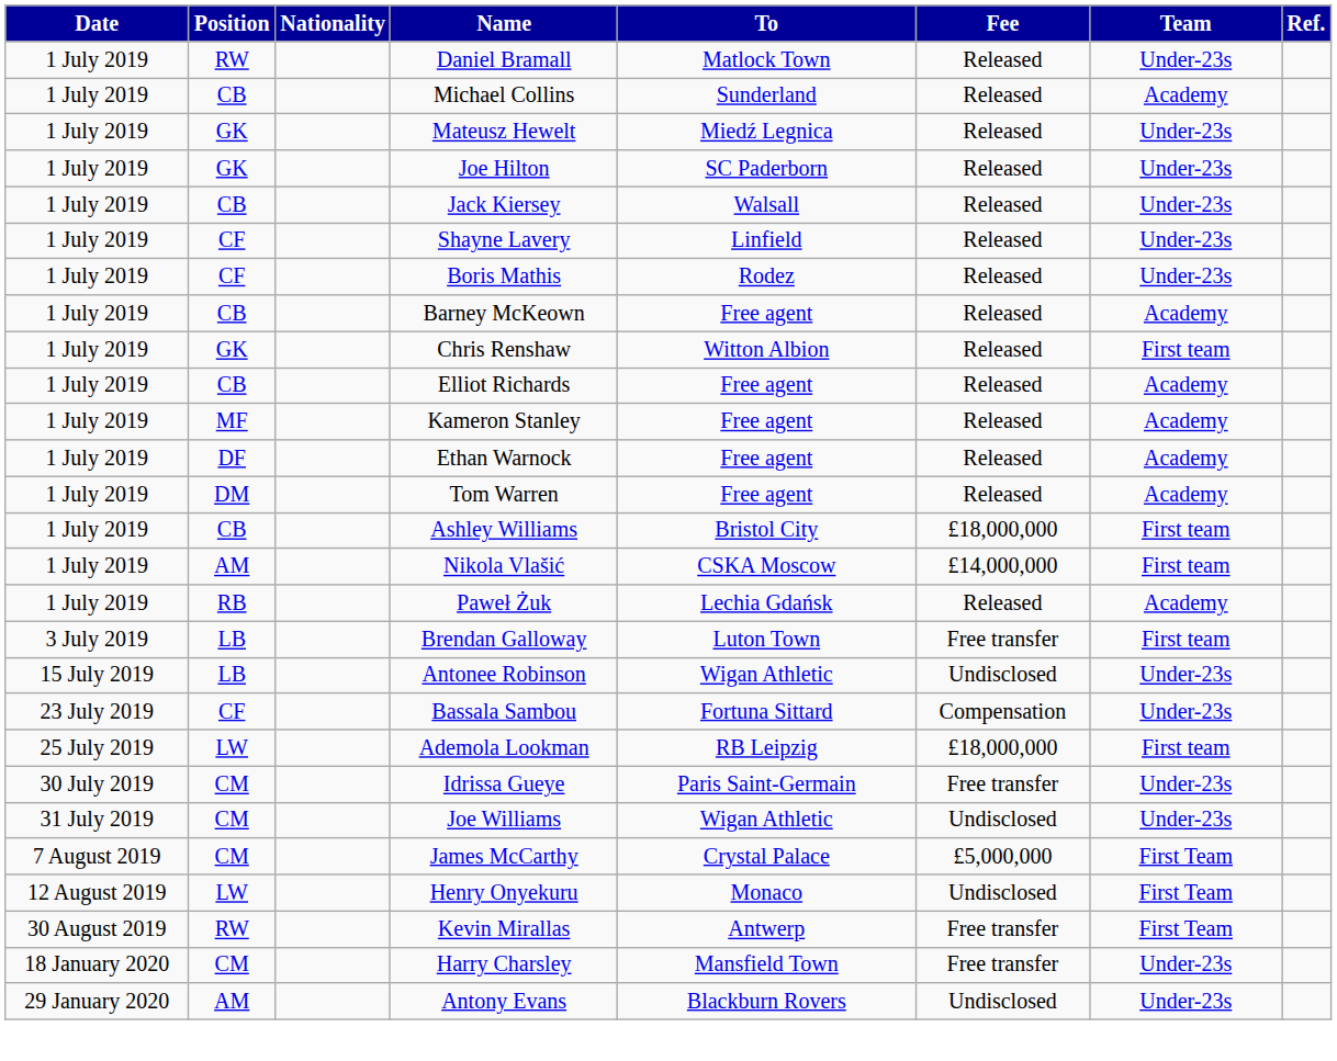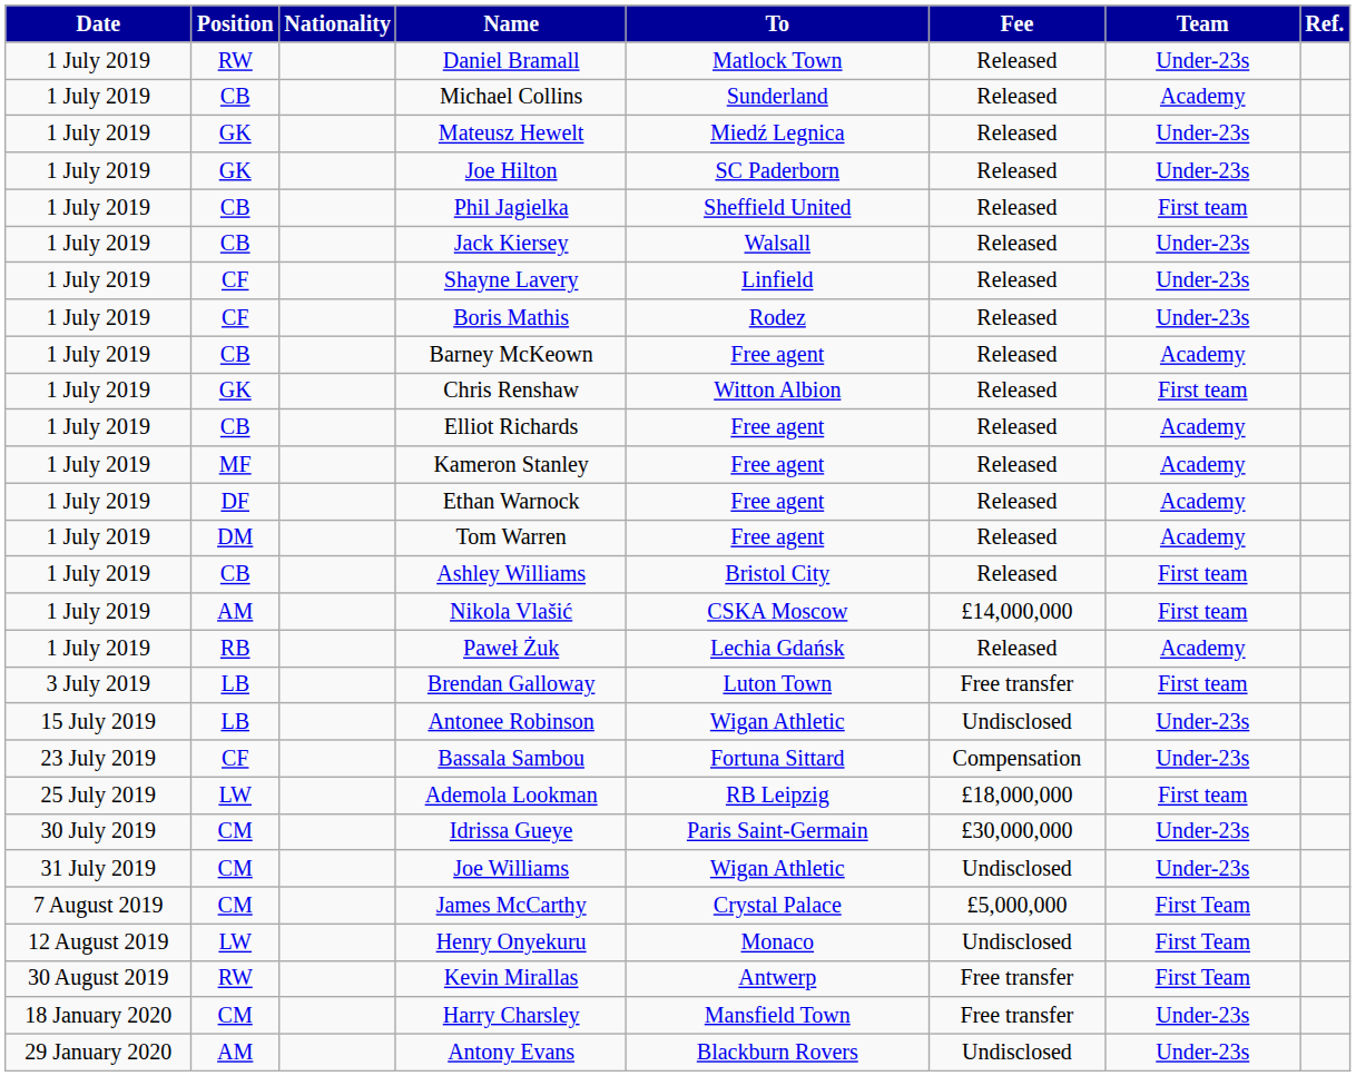+ row: 1 July 2019 | CB | Phil Jagielka | Sheffield United | Released | First team
Ashley Williams | Fee: £18,000,000 -> Released
Idrissa Gueye | Fee: Free transfer -> £30,000,000
